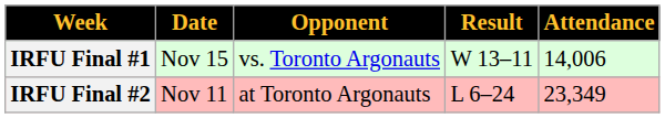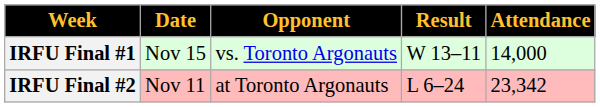IRFU Final #1 | Attendance: 14,006 -> 14,000
IRFU Final #2 | Attendance: 23,349 -> 23,342
